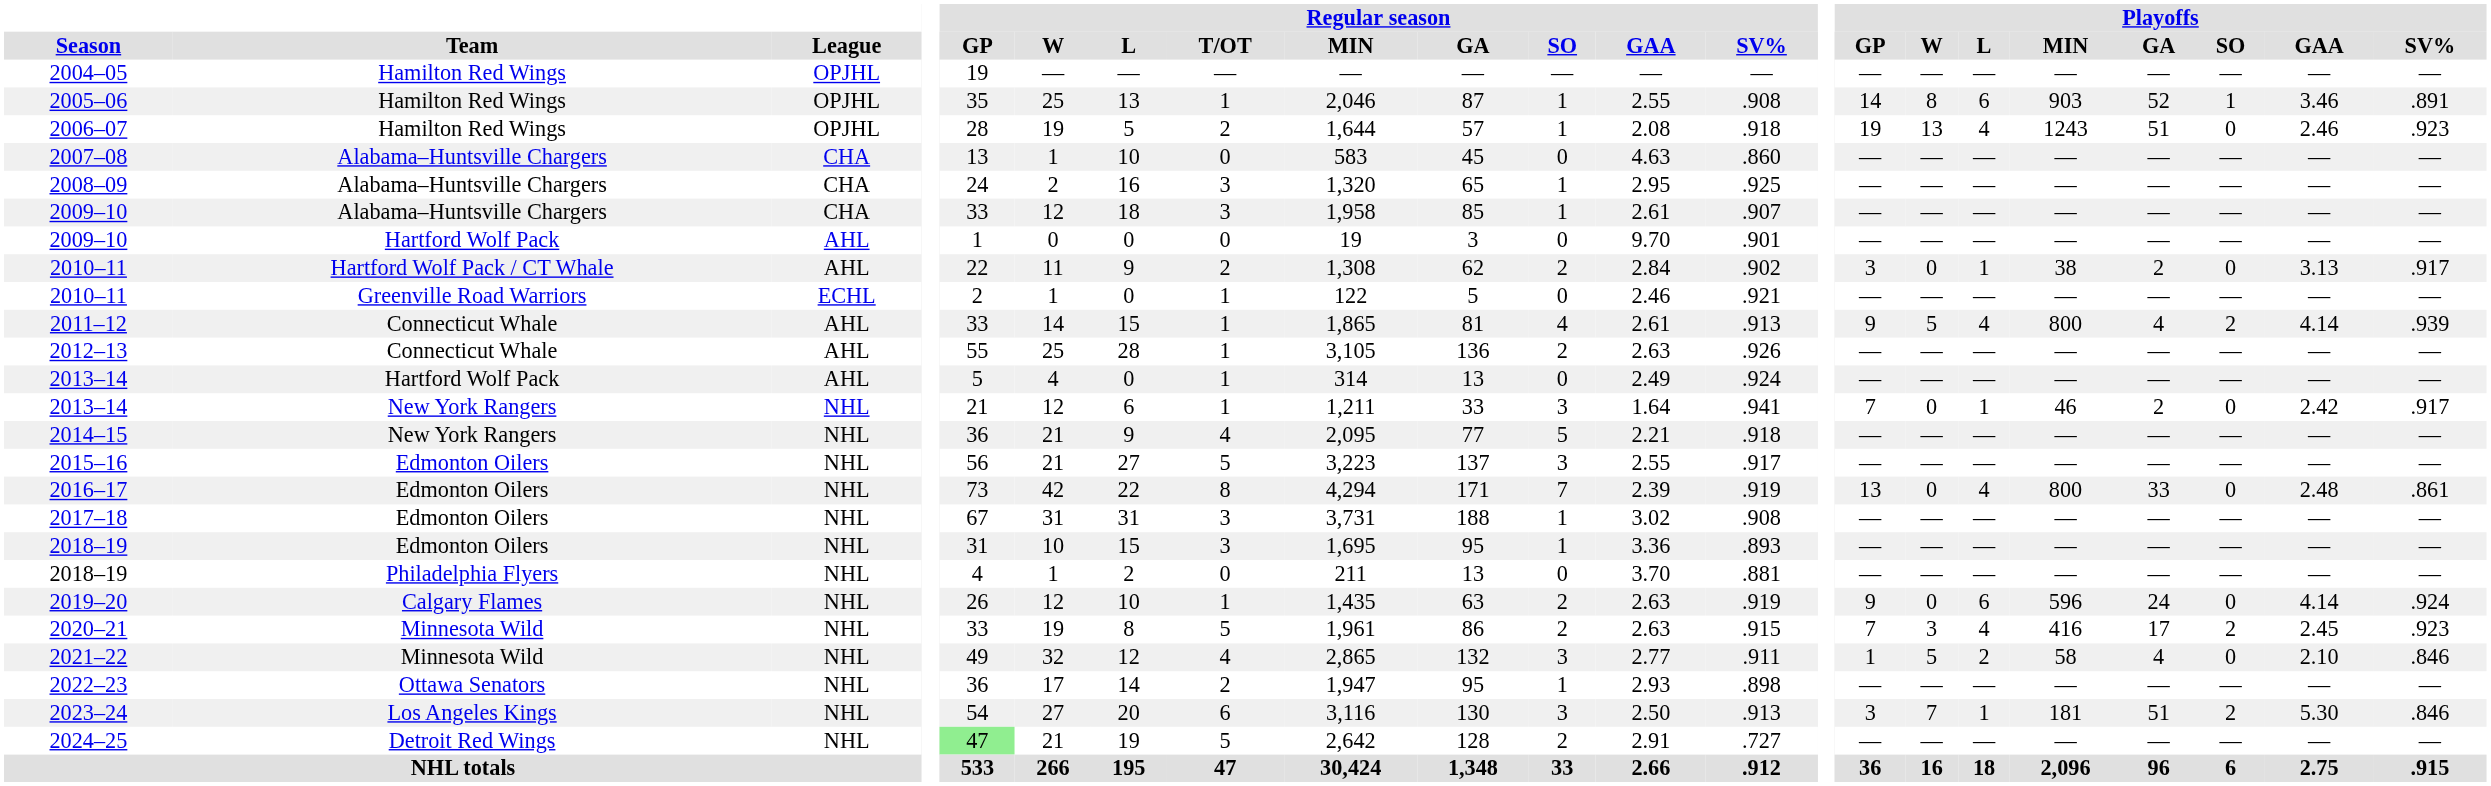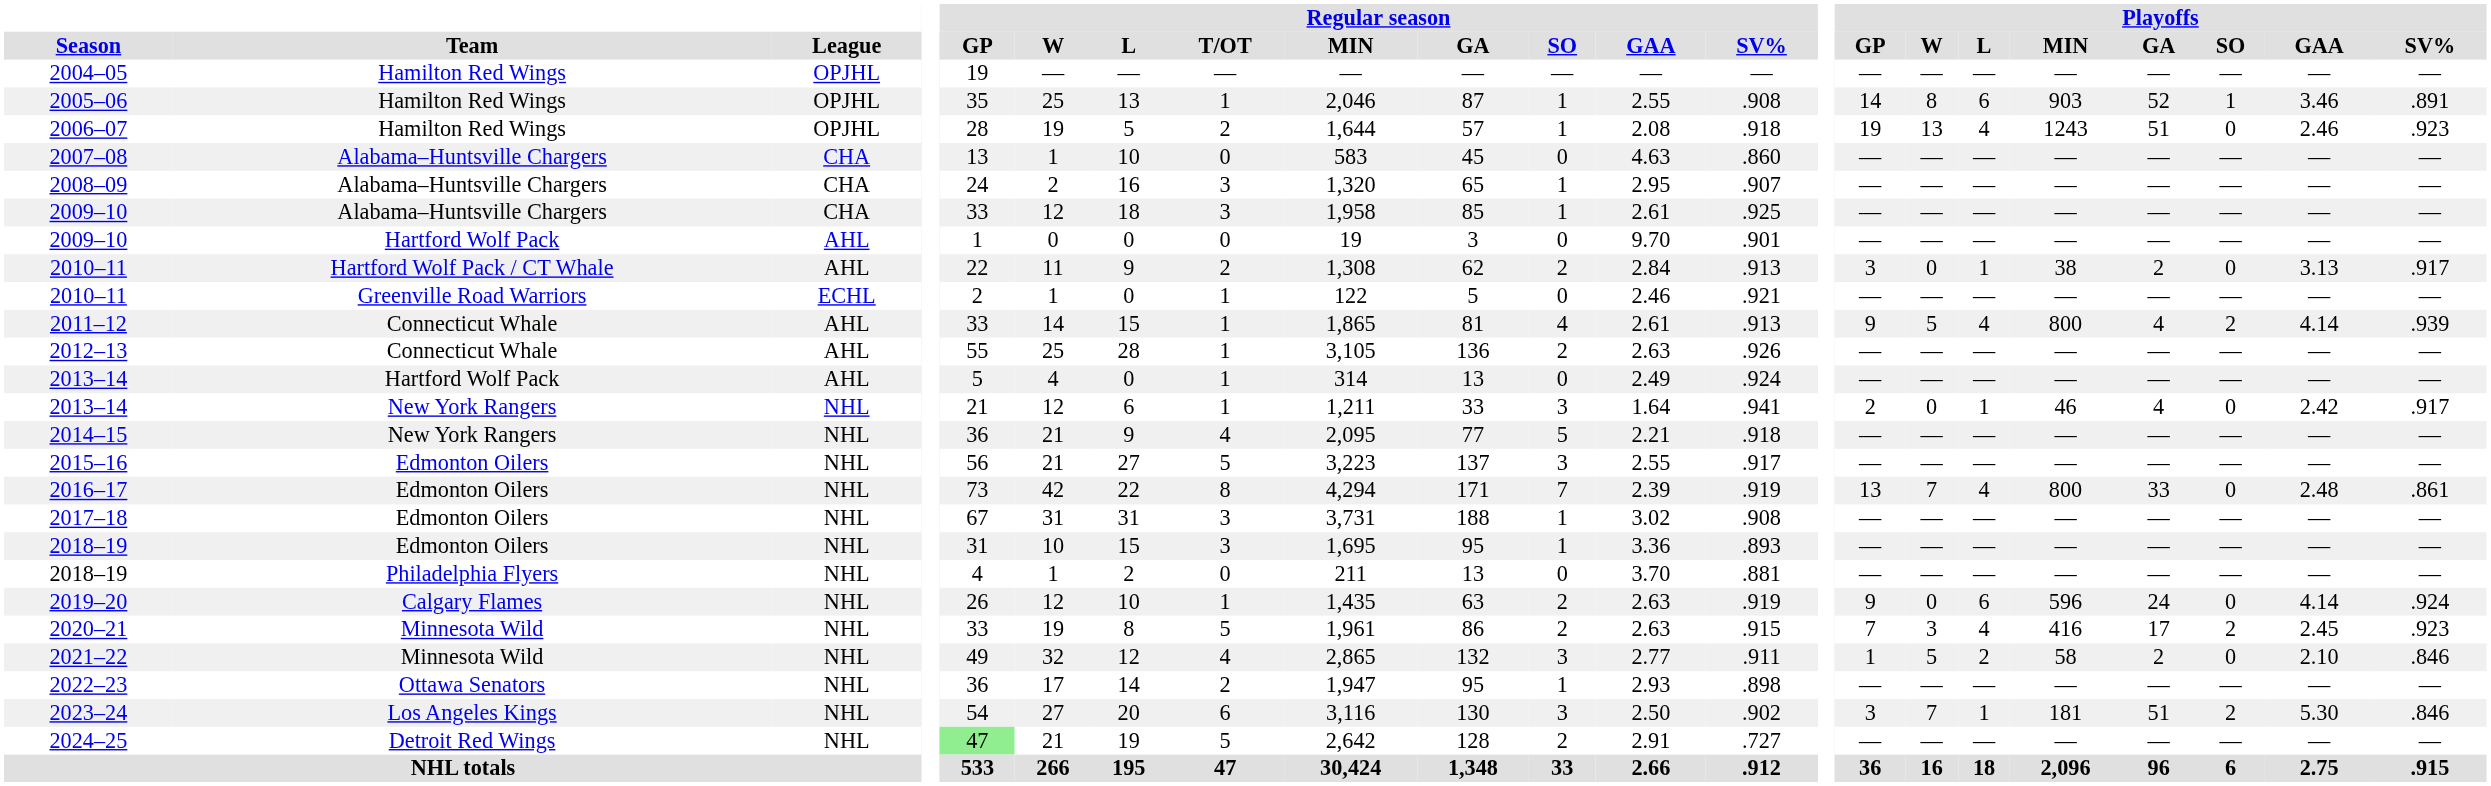2008–09 | Regular season / SV%: .925 -> .907
2009–10 / Alabama–Huntsville Chargers | Regular season / SV%: .907 -> .925
2010–11 / Hartford Wolf Pack / CT Whale | Regular season / SV%: .902 -> .913
2013–14 / New York Rangers | Playoffs / GP: 7 -> 2
2013–14 / New York Rangers | Playoffs / GA: 2 -> 4
2016–17 | Playoffs / W: 0 -> 7
2021–22 | Playoffs / GA: 4 -> 2
2023–24 | Regular season / SV%: .913 -> .902
